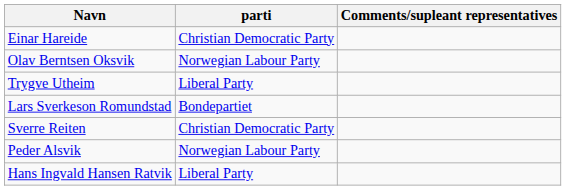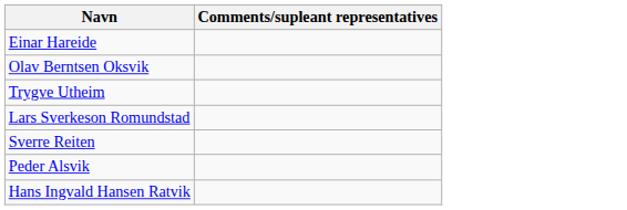- column: parti | Christian Democratic Party | Norwegian Labour Party | Liberal Party | Bondepartiet | Christian Democratic Party | Norwegian Labour Party | Liberal Party
